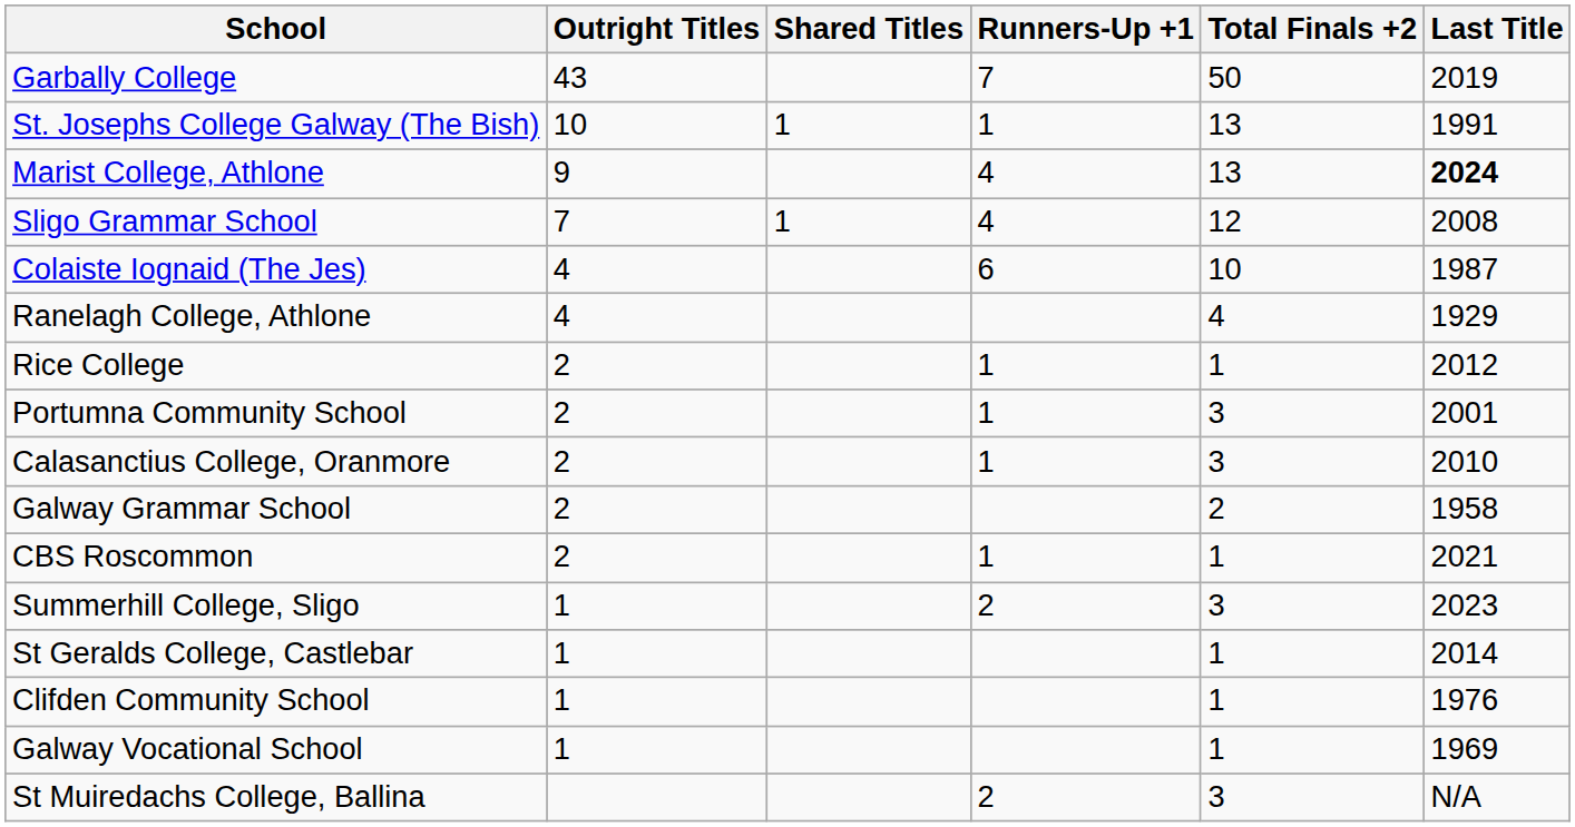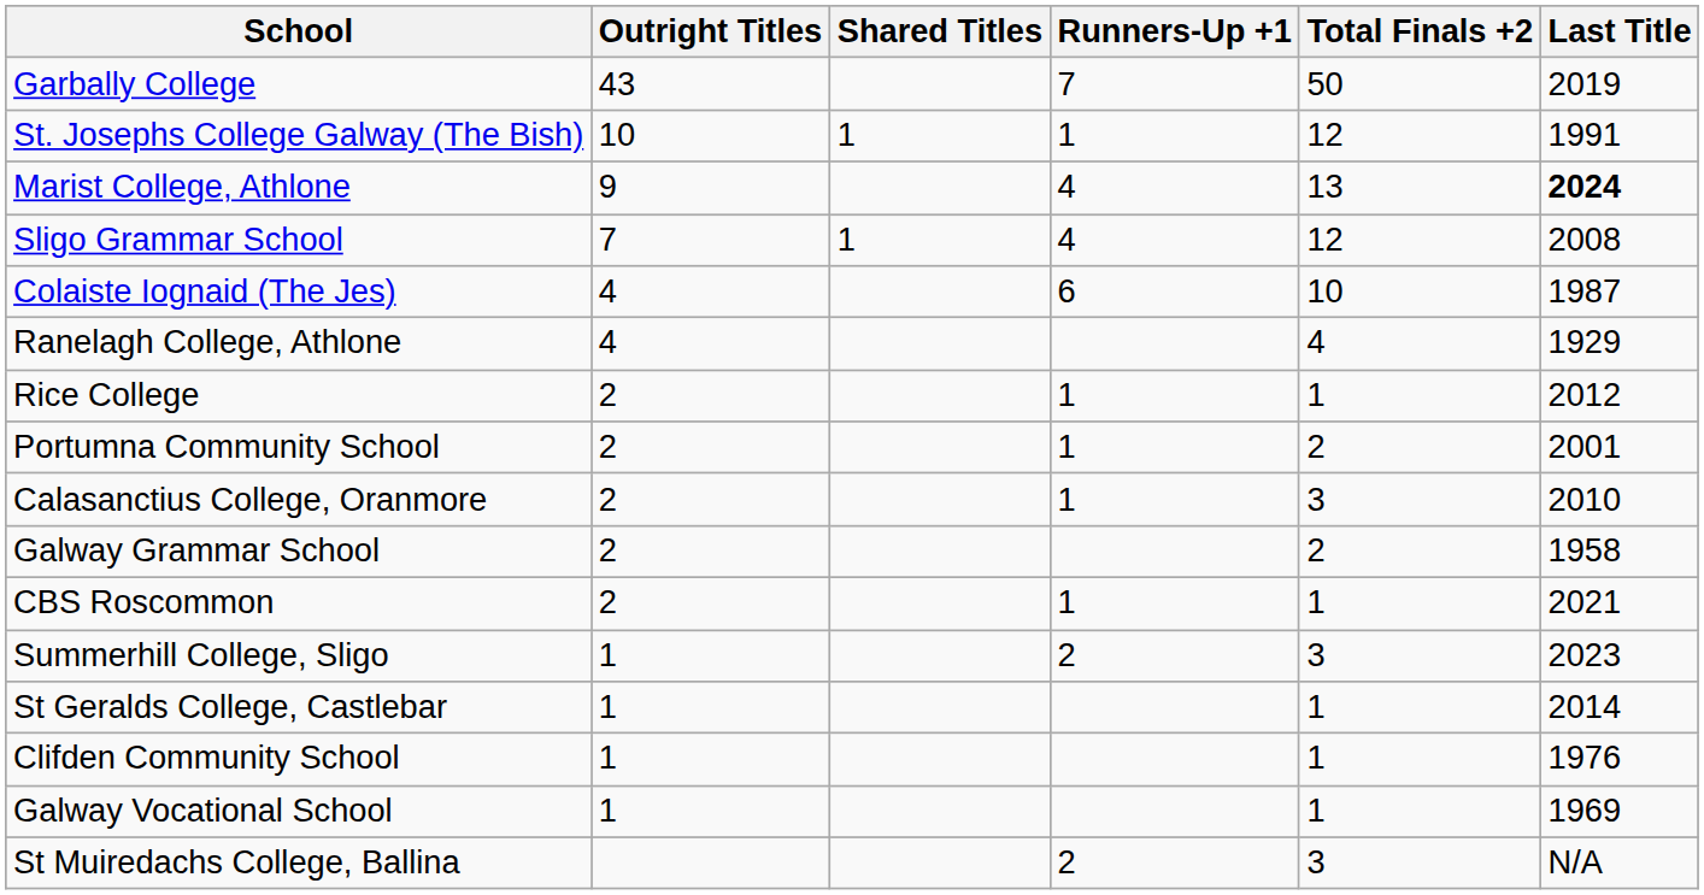St. Josephs College Galway (The Bish) | Total Finals +2: 13 -> 12
Portumna Community School | Total Finals +2: 3 -> 2
